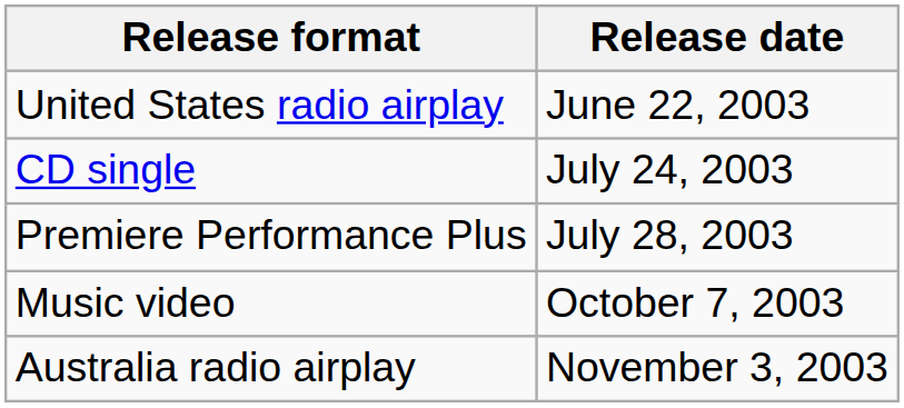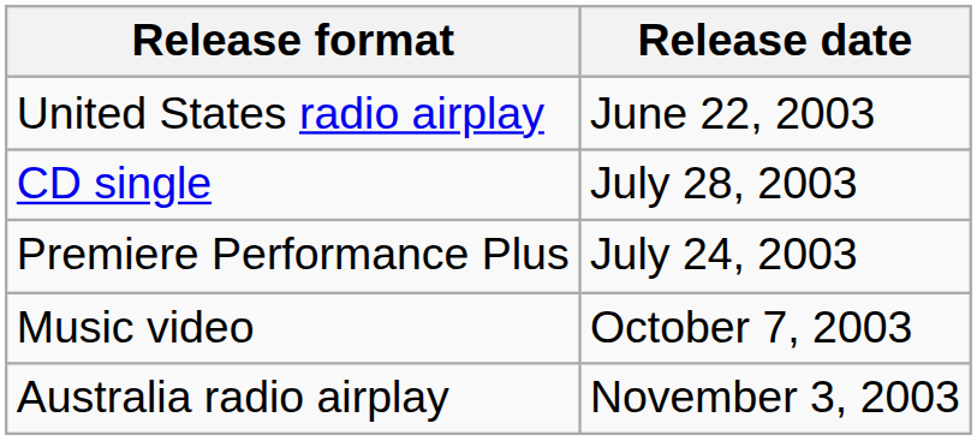CD single | Release date: July 24, 2003 -> July 28, 2003
Premiere Performance Plus | Release date: July 28, 2003 -> July 24, 2003
